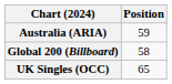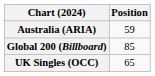Global 200 (Billboard) | Position: 58 -> 85
